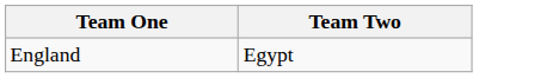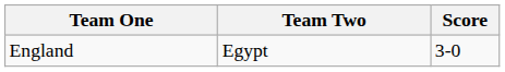+ column: Score | 3-0
